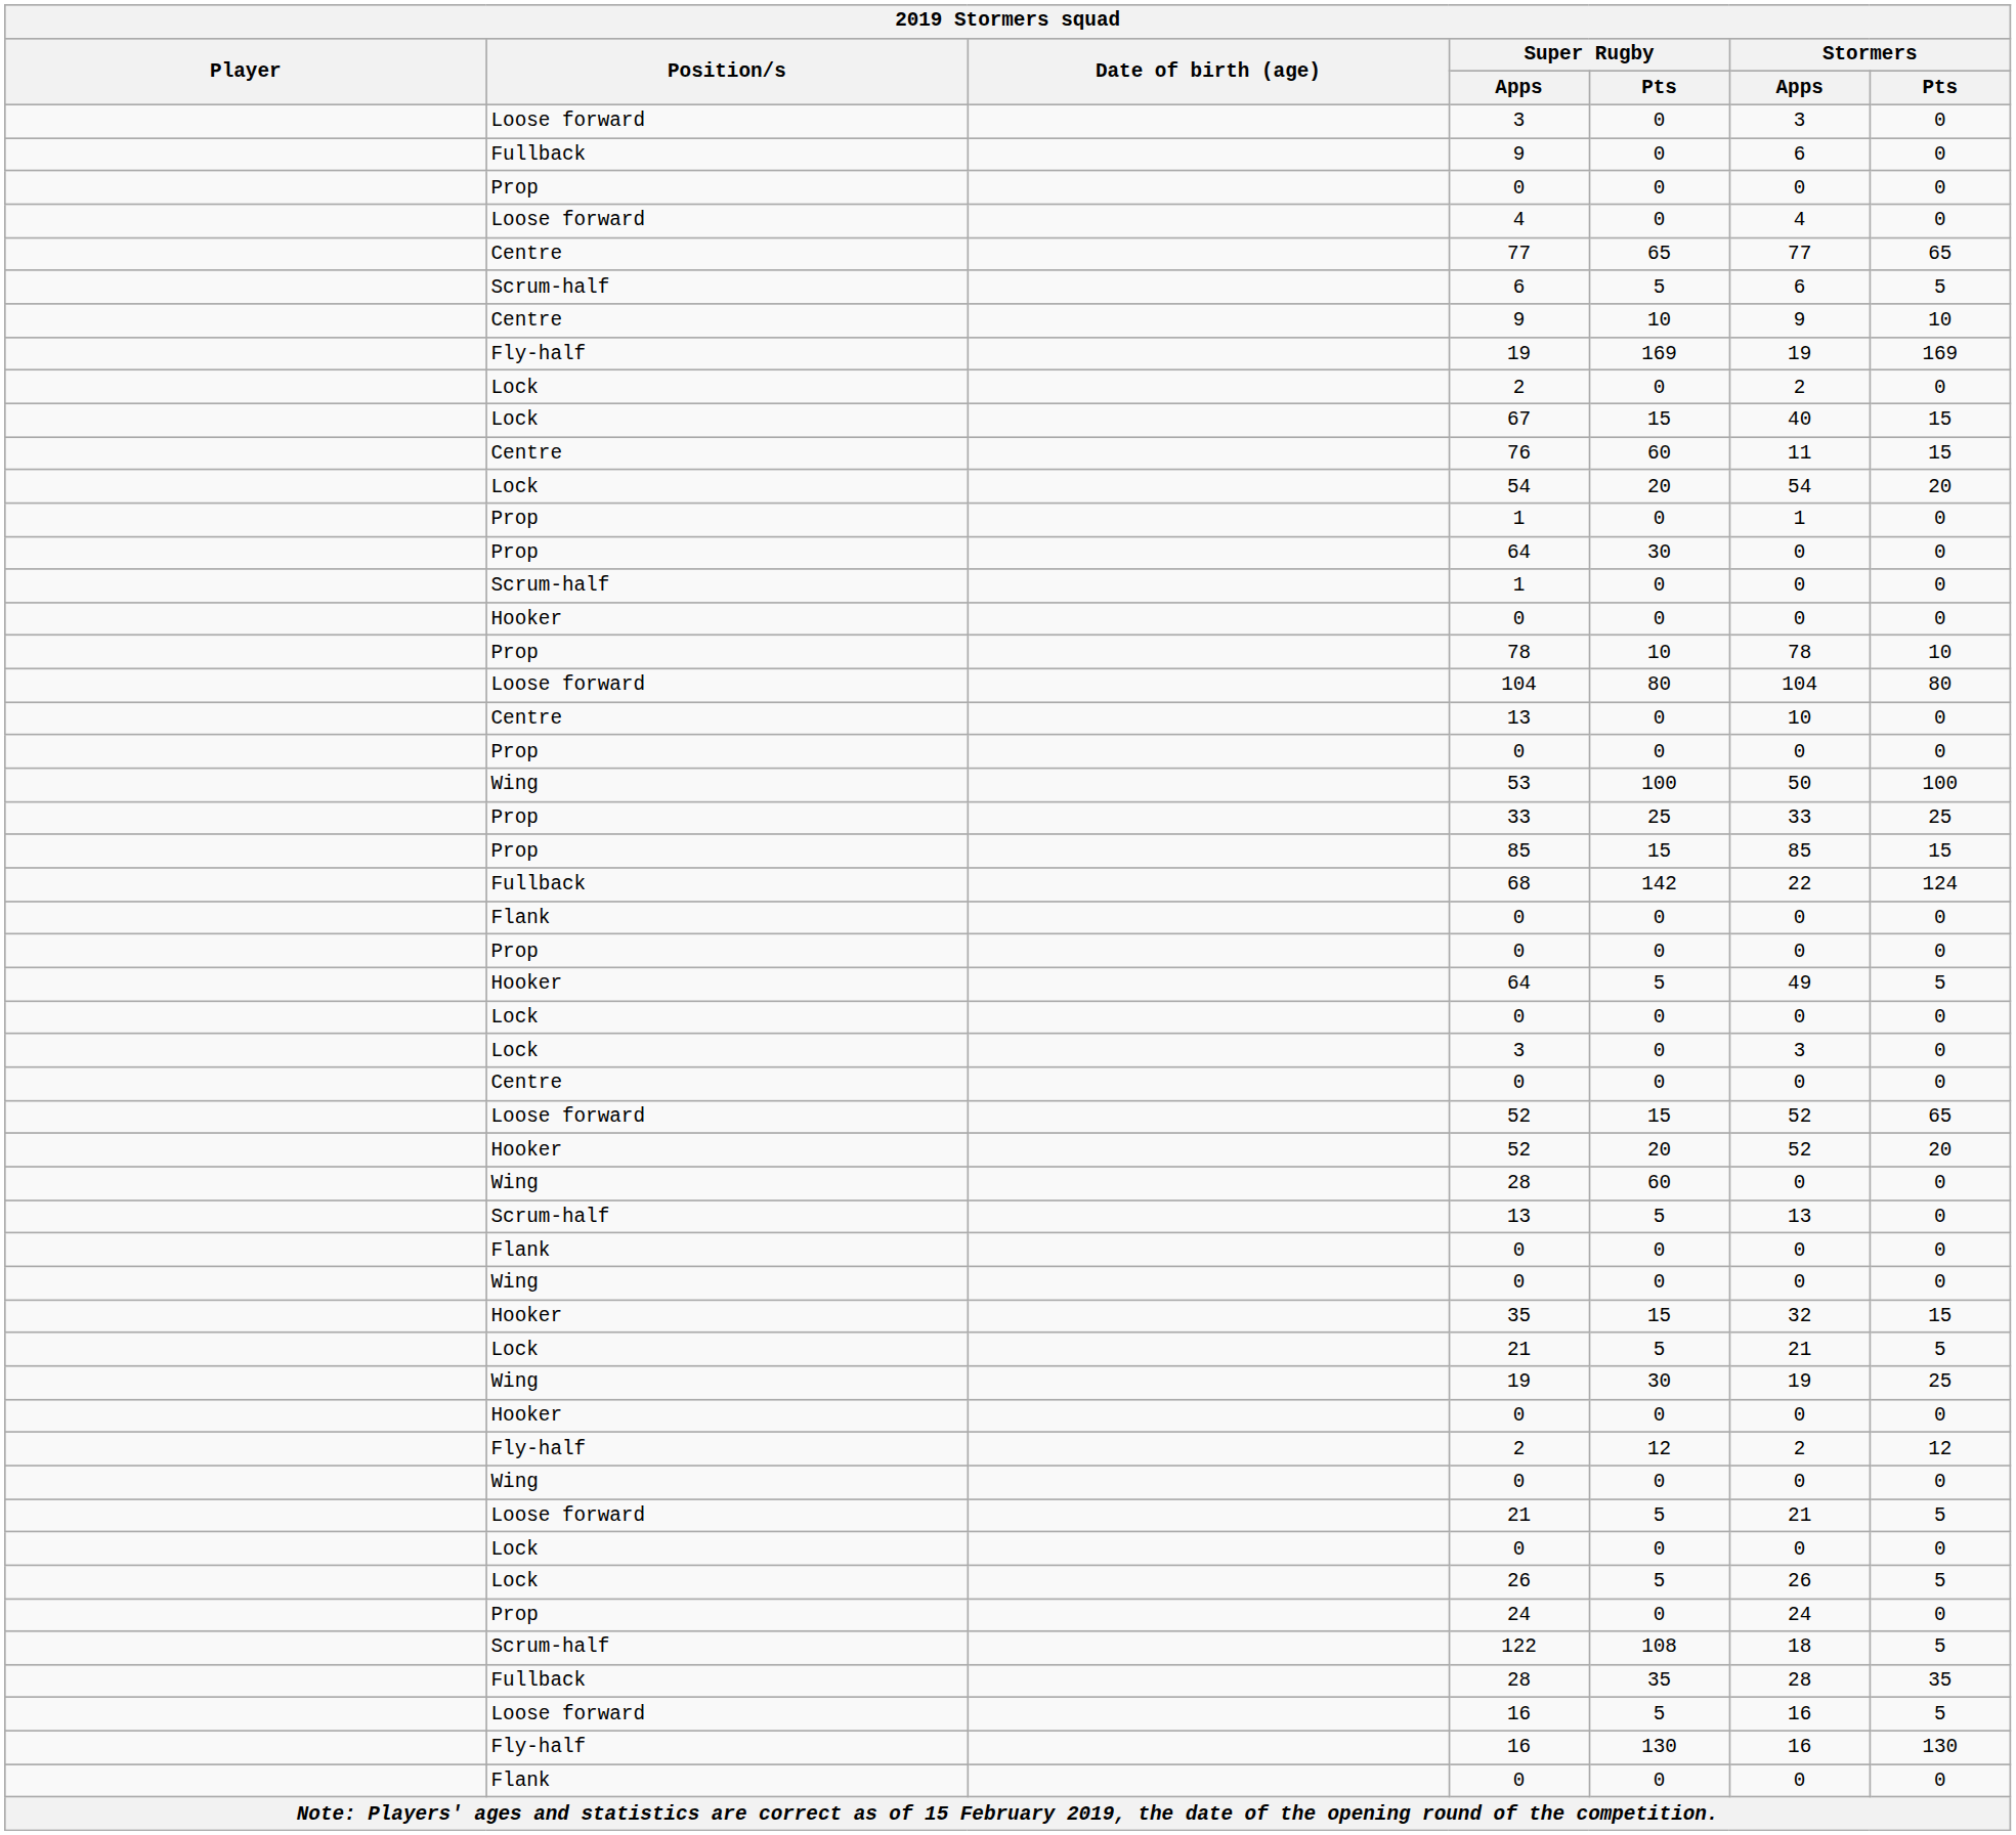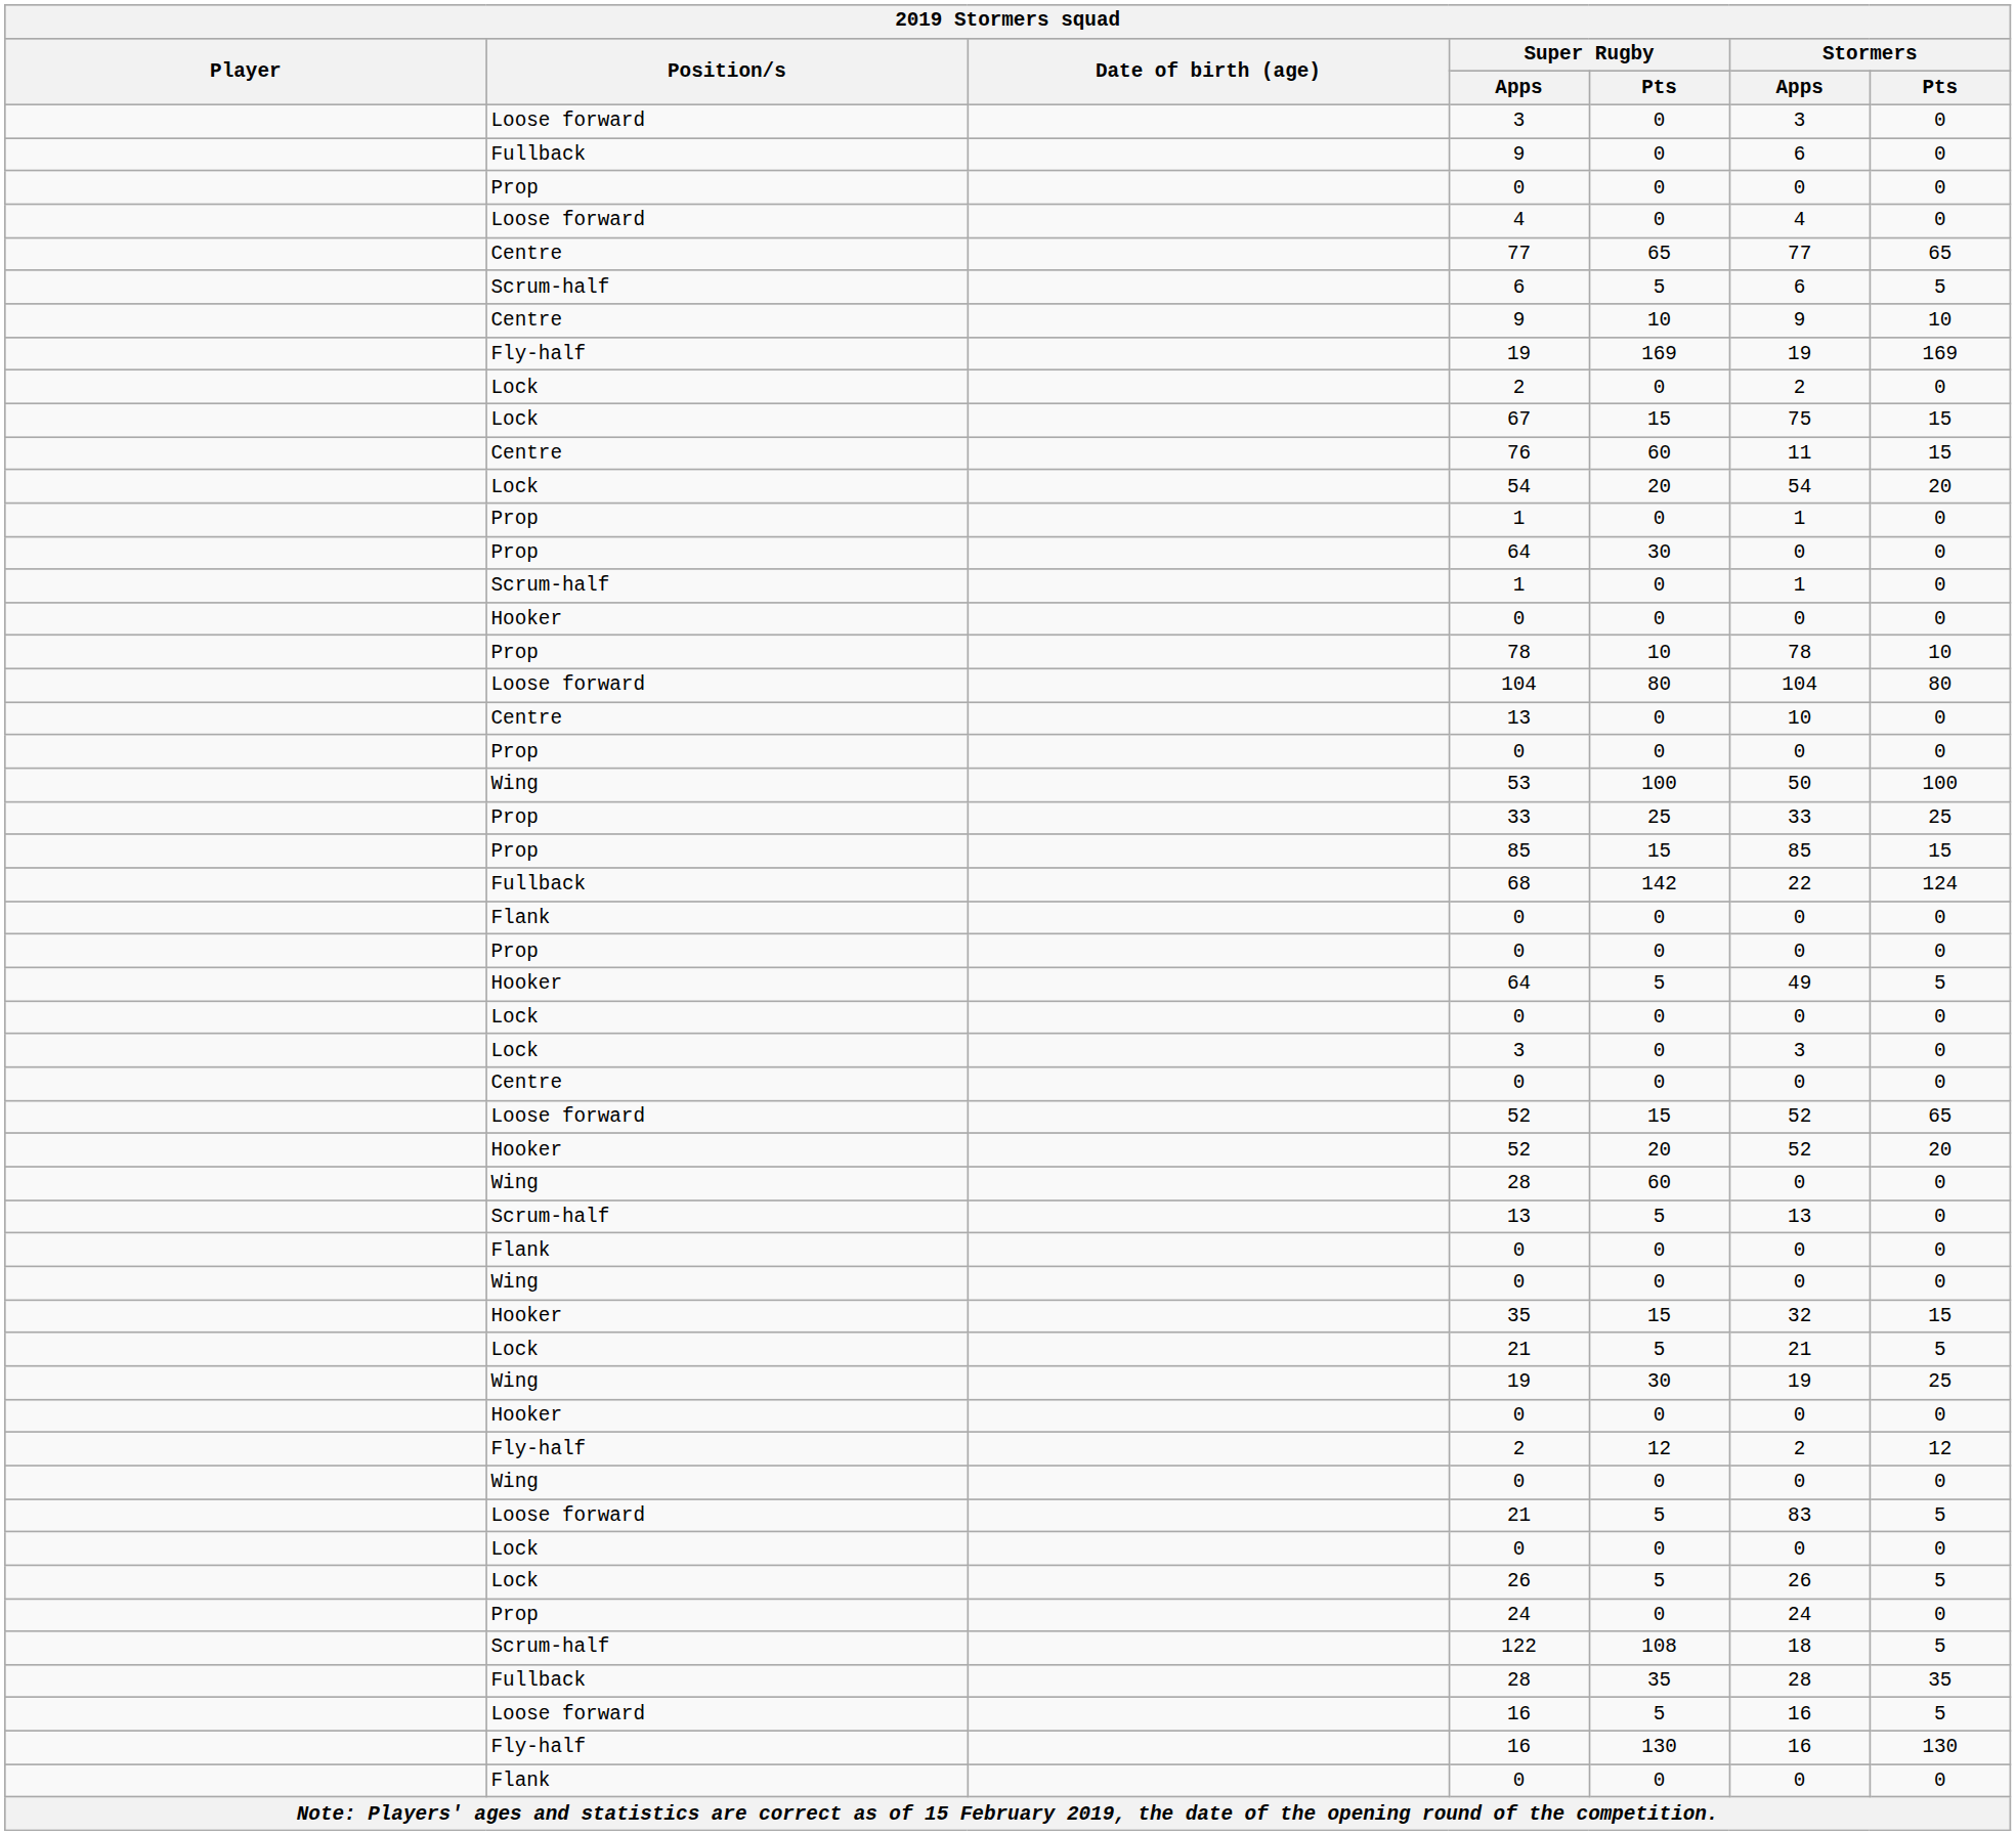67 | Stormers / Apps: 40 -> 75
Scrum-half / 1 | Stormers / Apps: 0 -> 1
Loose forward / 21 | Stormers / Apps: 21 -> 83
